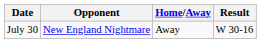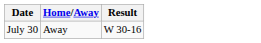- column: Opponent | New England Nightmare
